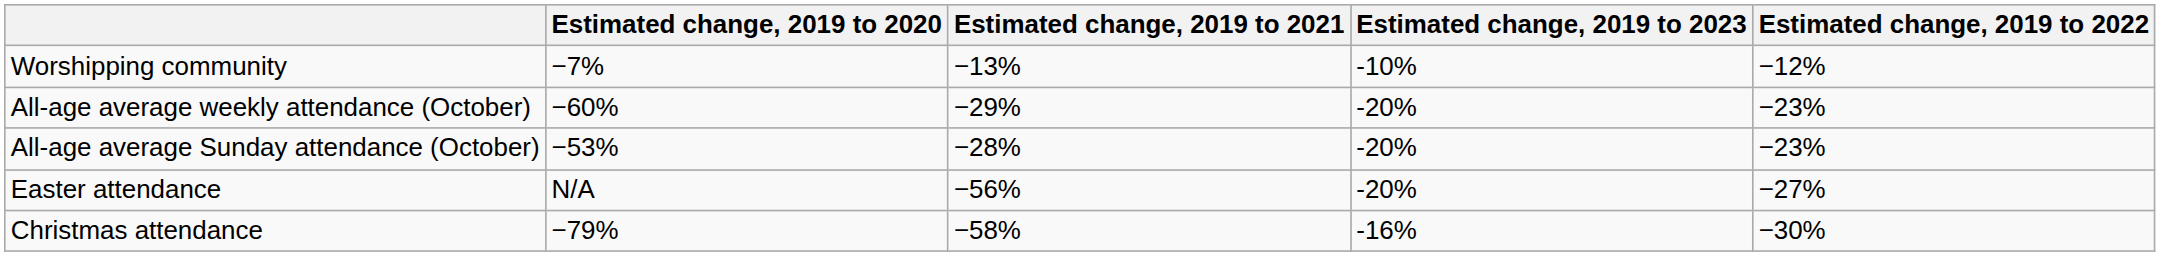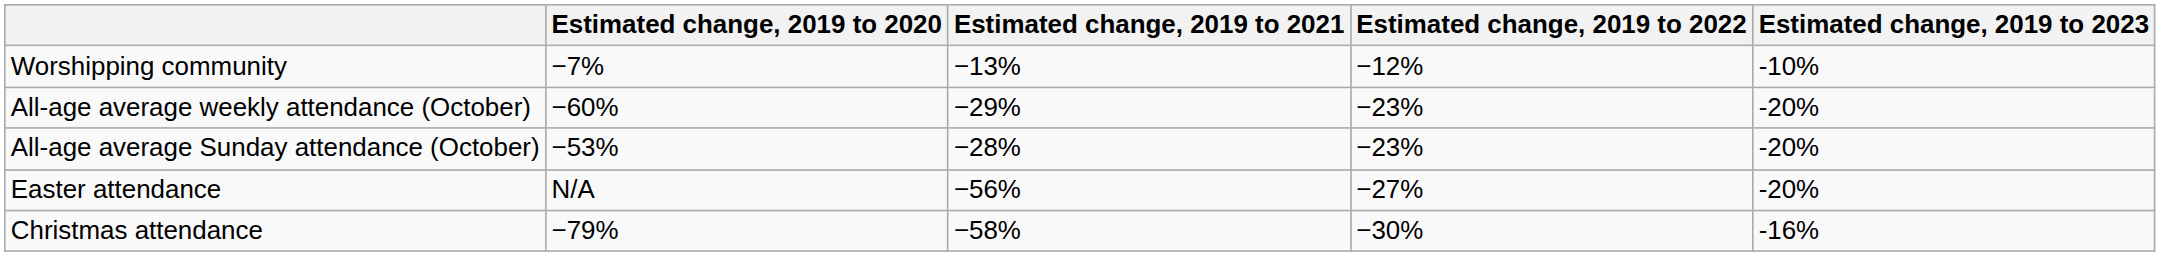columns swapped: Estimated change, 2019 to 2022 <-> Estimated change, 2019 to 2023
